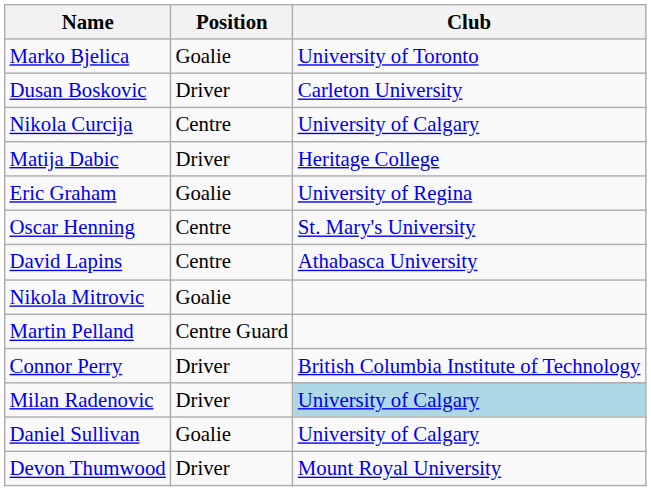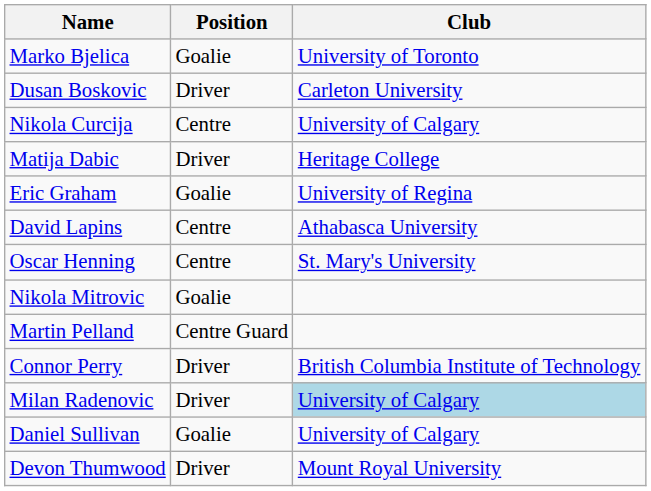rows swapped: Oscar Henning <-> David Lapins
